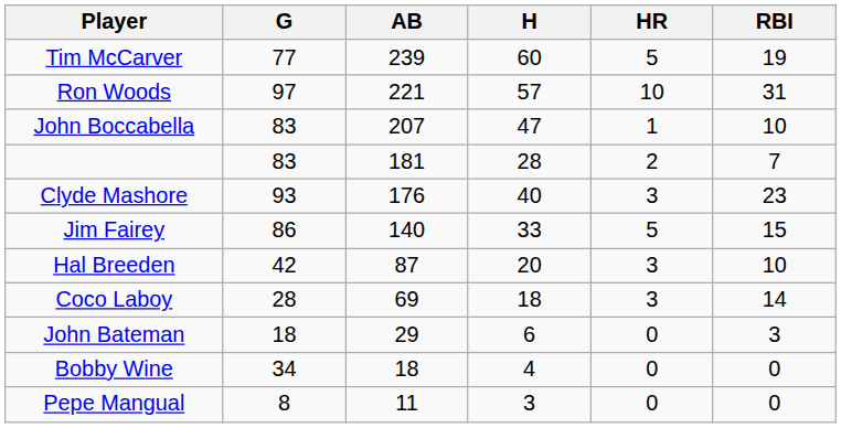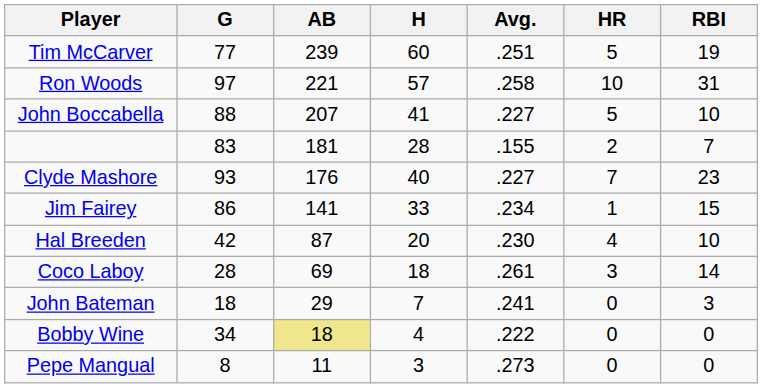+ column: Avg. | .251 | .258 | .227 | .155 | .227 | .234 | .230 | .261 | .241 | .222 | .273
John Boccabella | G: 83 -> 88
John Boccabella | H: 47 -> 41
John Boccabella | HR: 1 -> 5
Clyde Mashore | HR: 3 -> 7
Jim Fairey | AB: 140 -> 141
Jim Fairey | HR: 5 -> 1
Hal Breeden | HR: 3 -> 4
John Bateman | H: 6 -> 7
Bobby Wine | AB: no background -> khaki background
